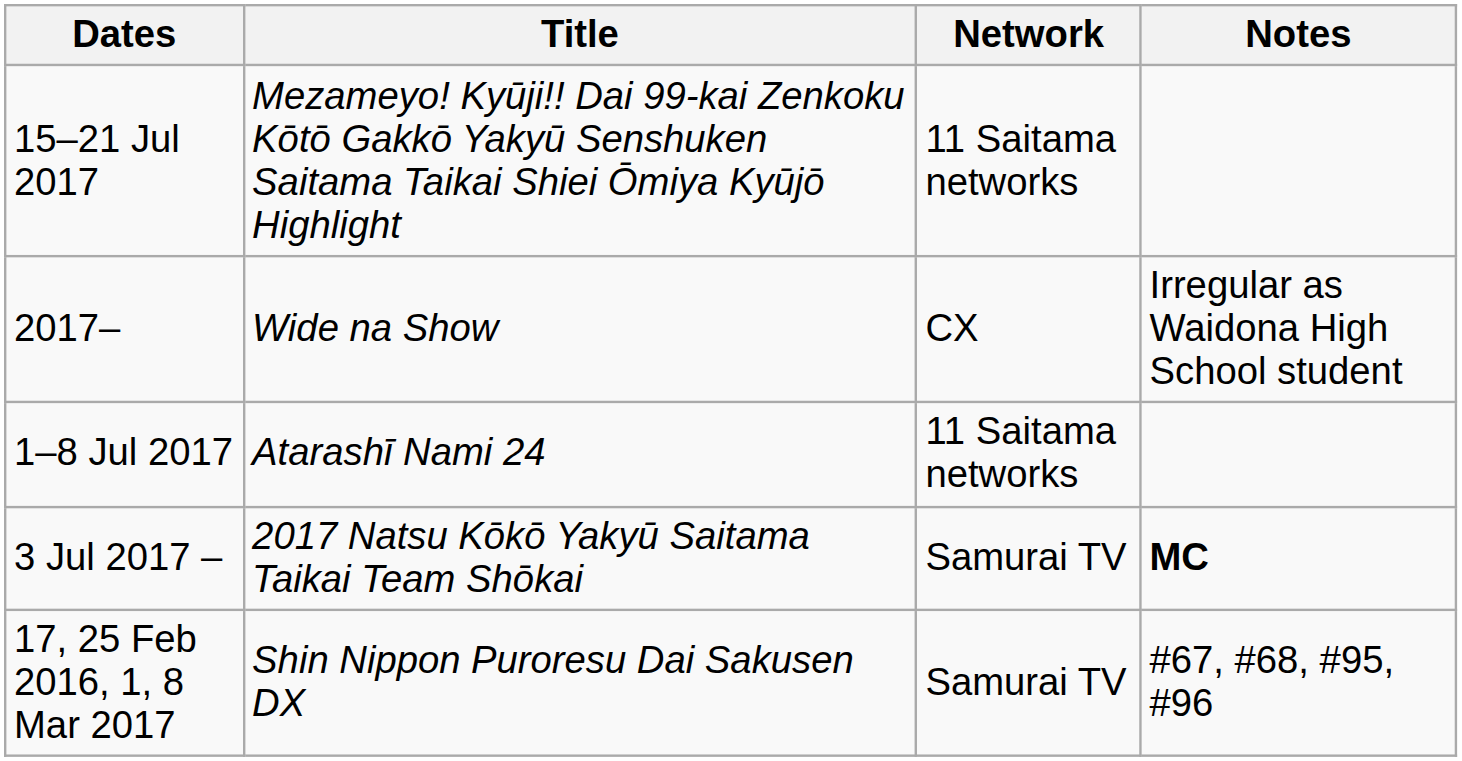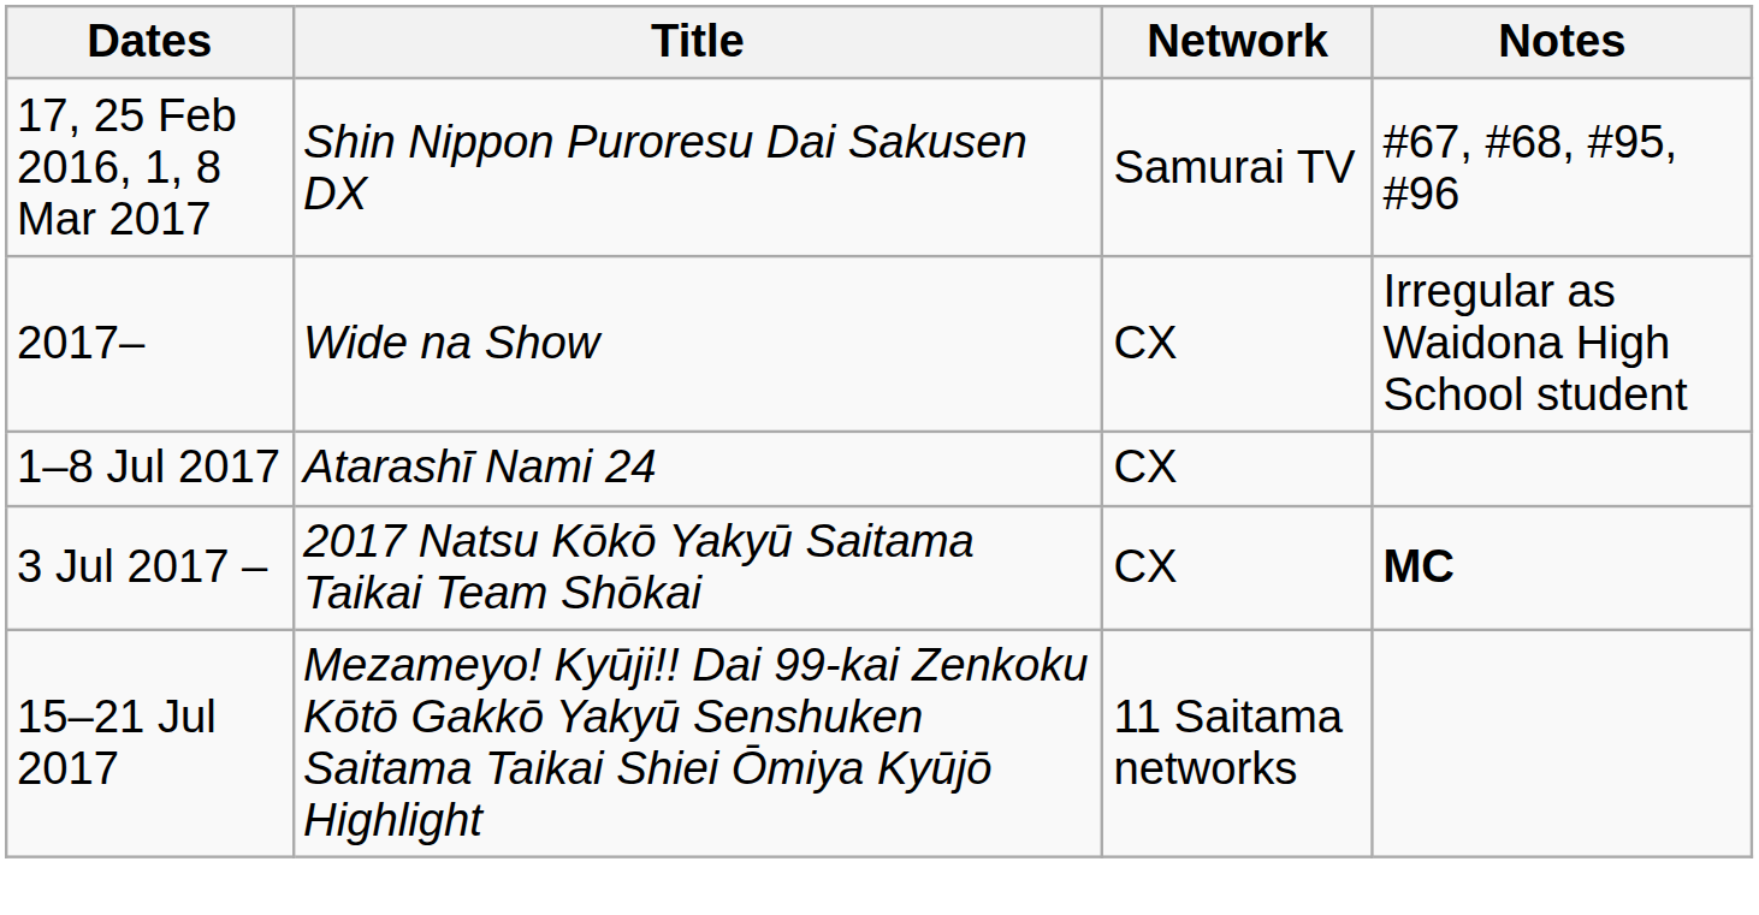rows swapped: 17, 25 Feb 2016, 1, 8 Mar 2017 <-> 15–21 Jul 2017
1–8 Jul 2017 | Network: 11 Saitama networks -> CX
3 Jul 2017 – | Network: Samurai TV -> CX
